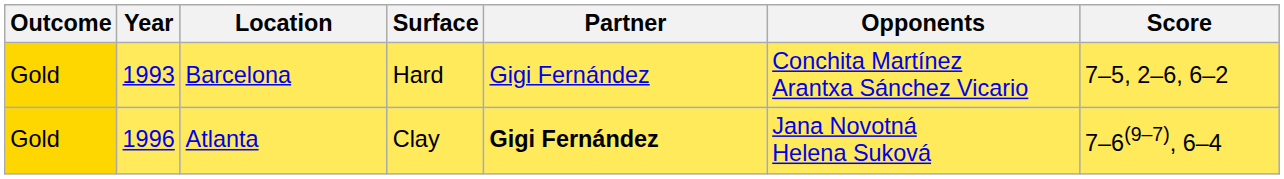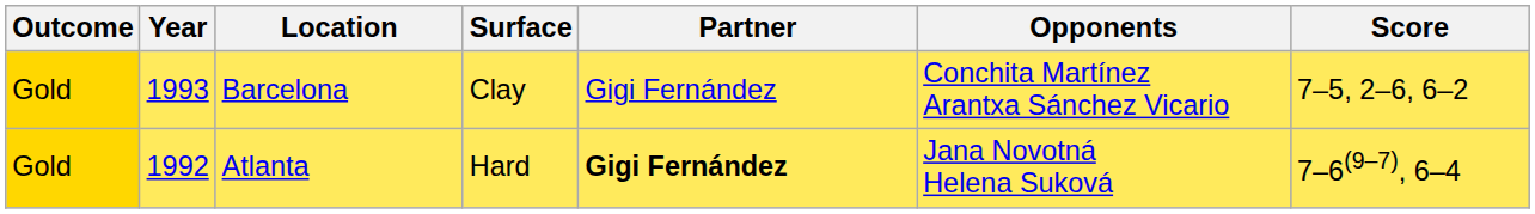Barcelona | Surface: Hard -> Clay
Atlanta | Year: 1996 -> 1992
Atlanta | Surface: Clay -> Hard
